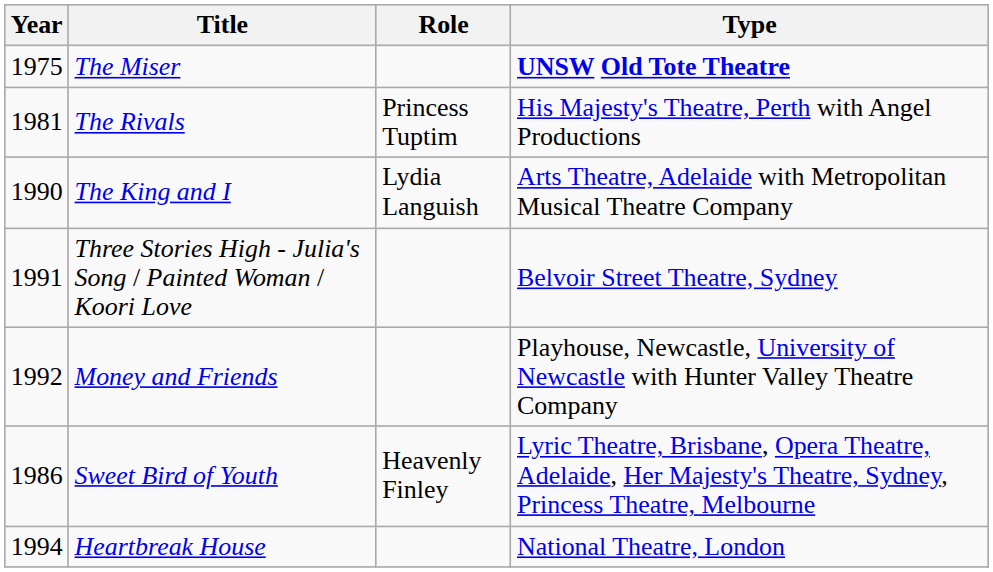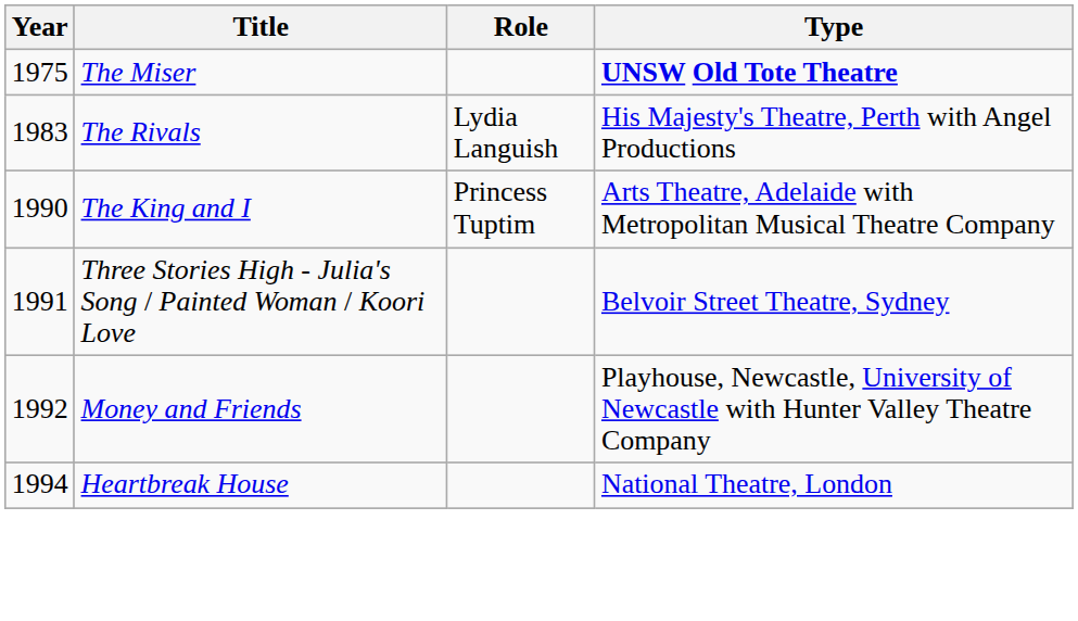The Rivals | Year: 1981 -> 1983
The Rivals | Role: Princess Tuptim -> Lydia Languish
The King and I | Role: Lydia Languish -> Princess Tuptim
- row: 1986 | Sweet Bird of Youth | Heavenly Finley | Lyric Theatre, Brisbane, Opera Theatre, Adelaide, Her Majesty's Theatre, Sydney, Princess Theatre, Melbourne
